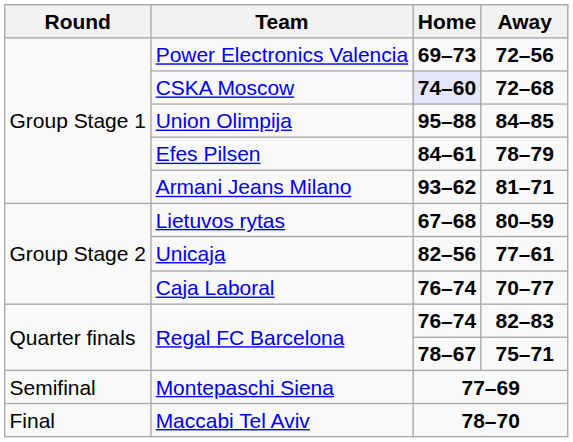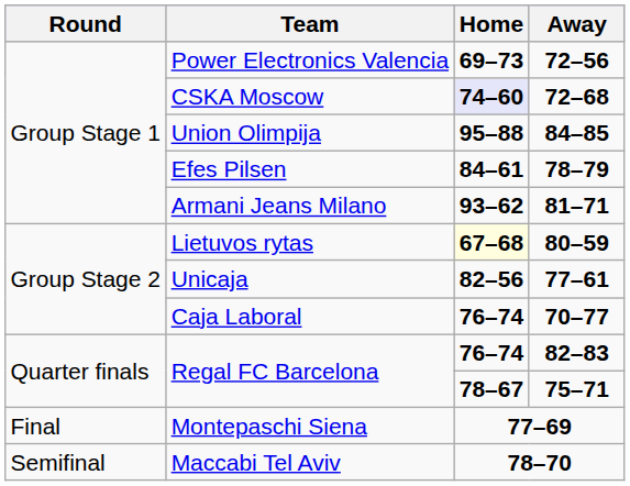Lietuvos rytas | Home: no background -> lightyellow background
Montepaschi Siena | Round: Semifinal -> Final
Maccabi Tel Aviv | Round: Final -> Semifinal
